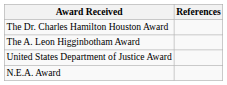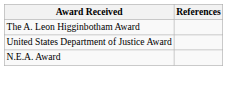- row: The Dr. Charles Hamilton Houston Award
